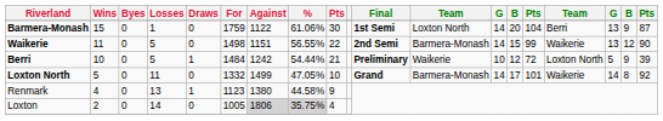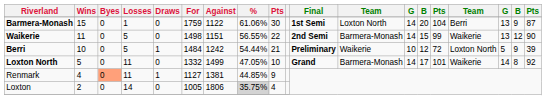Renmark | Byes: no background -> lightsalmon background
Renmark | Losses: 13 -> 11
Renmark | For: 1123 -> 1127
Renmark | Against: 1380 -> 1381
Renmark | %: 44.58% -> 44.85%
Loxton | Against: lightgrey background -> no background
